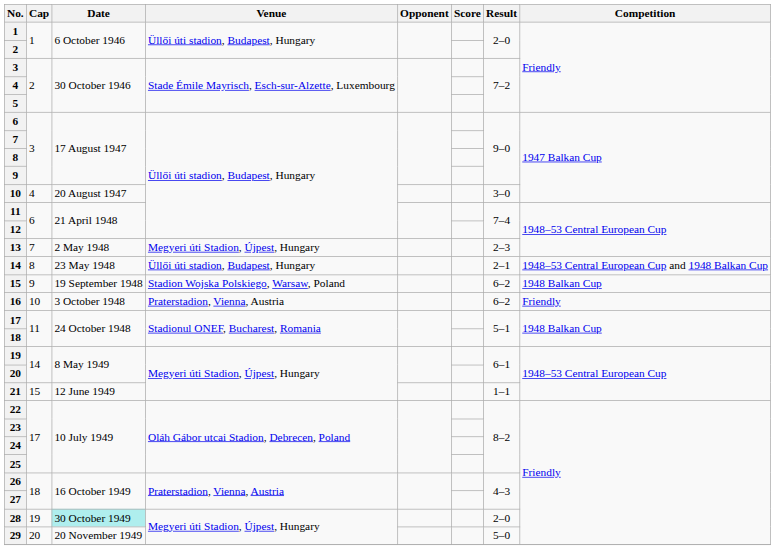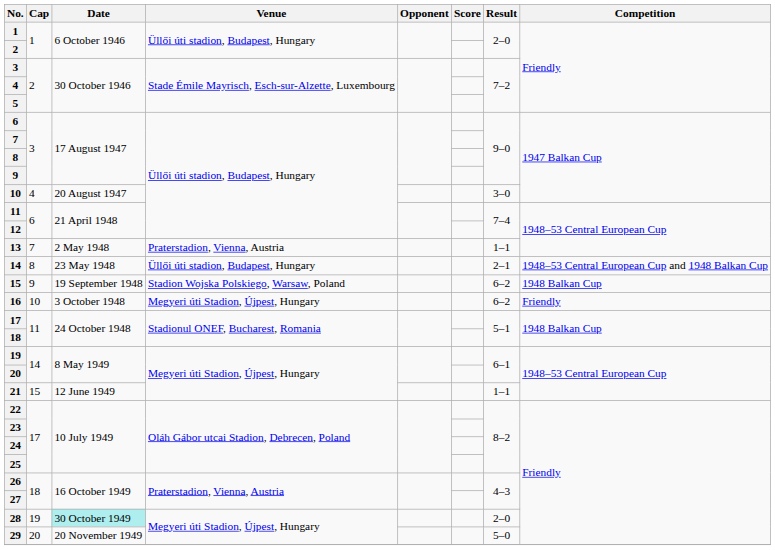13 | Venue: Megyeri úti Stadion, Újpest, Hungary -> Praterstadion, Vienna, Austria
13 | Result: 2–3 -> 1–1
16 | Venue: Praterstadion, Vienna, Austria -> Megyeri úti Stadion, Újpest, Hungary
